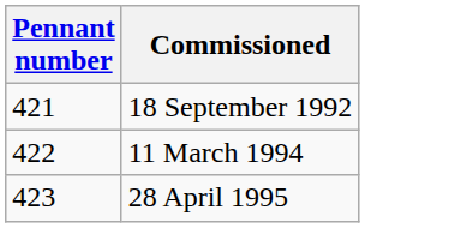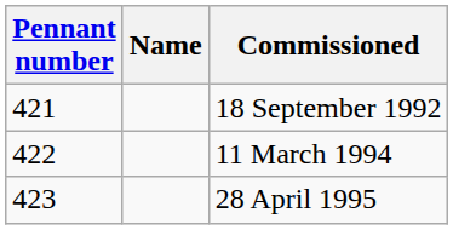+ column: Name
